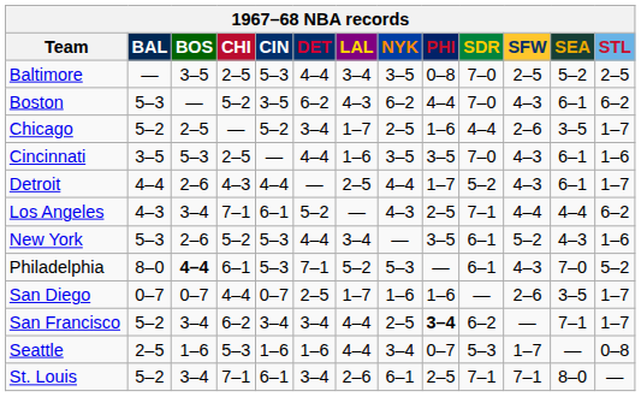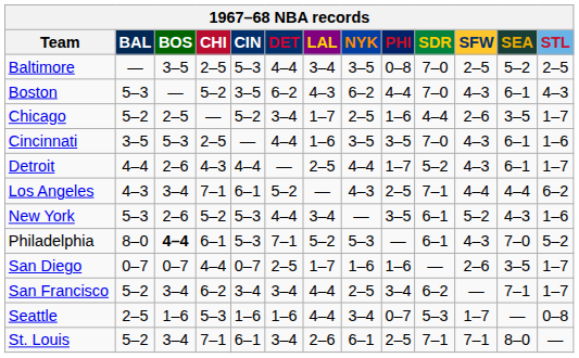Boston | STL: 6–2 -> 4–3
San Francisco | PHI: bold -> normal
